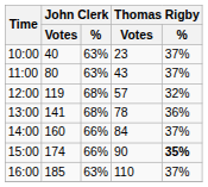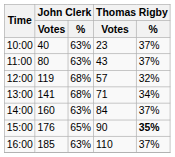13:00 | Thomas Rigby / Votes: 78 -> 71
13:00 | Thomas Rigby / %: 36% -> 34%
14:00 | John Clerk / %: 66% -> 63%
15:00 | John Clerk / Votes: 174 -> 176
15:00 | John Clerk / %: 66% -> 65%
